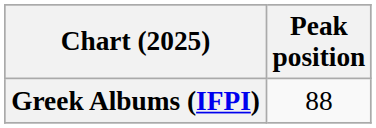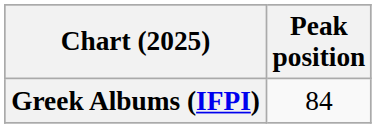Greek Albums (IFPI) | Peak position: 88 -> 84
